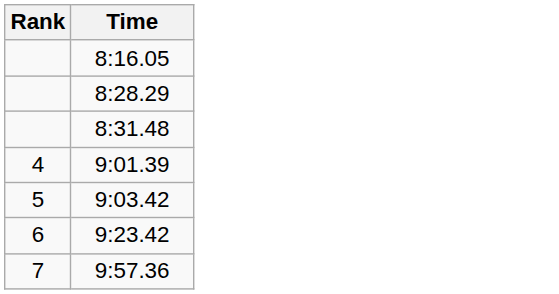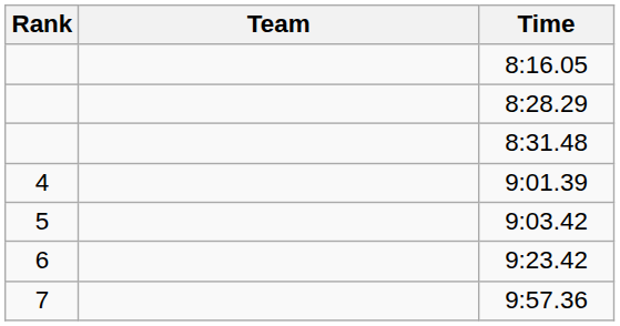+ column: Team
